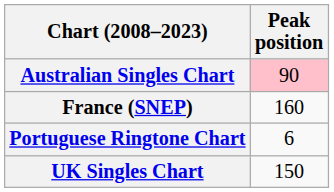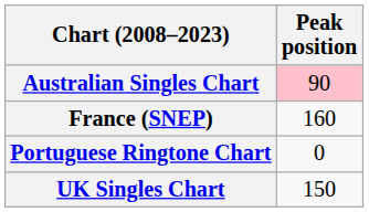Portuguese Ringtone Chart | Peak position: 6 -> 0
